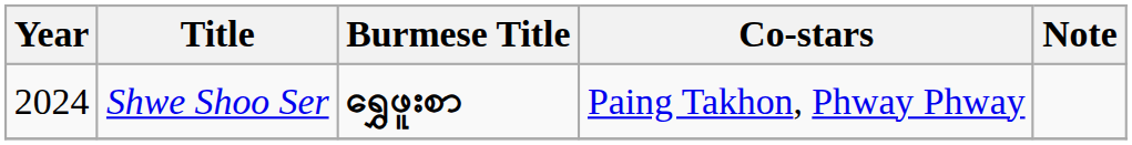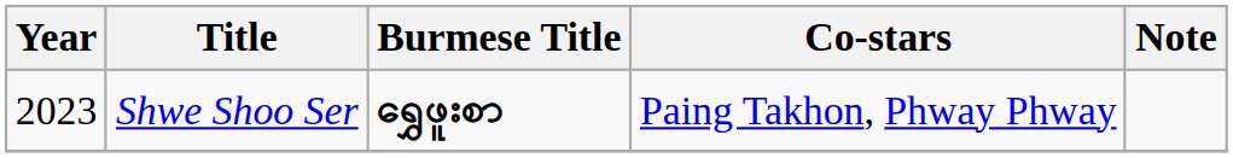Shwe Shoo Ser | Year: 2024 -> 2023
